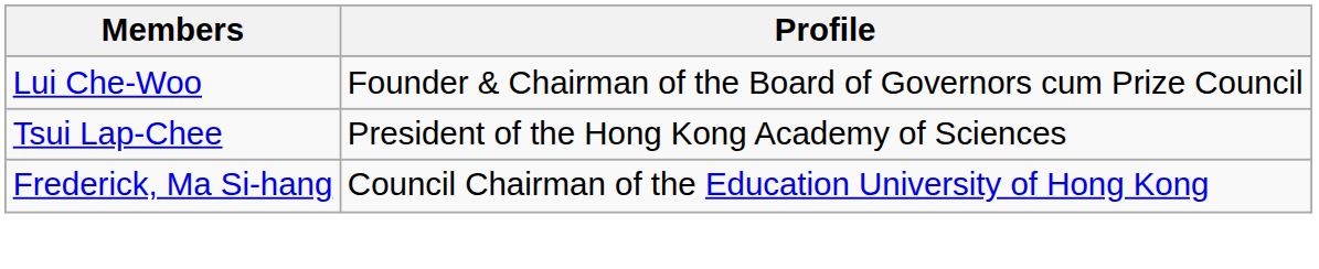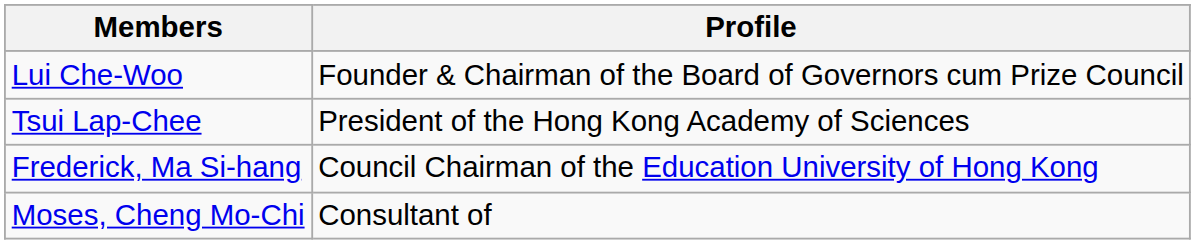+ row: Moses, Cheng Mo-Chi | Consultant of
